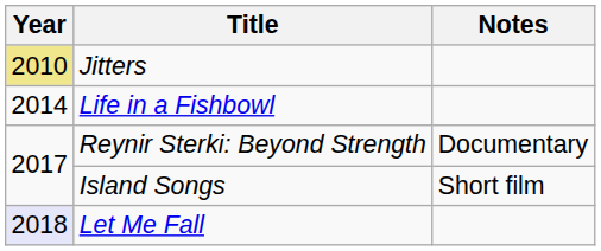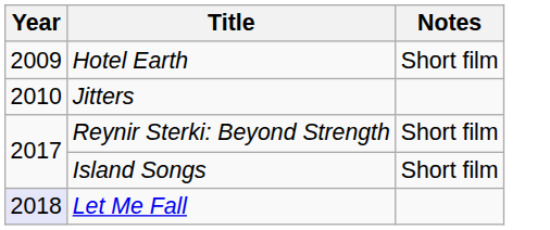+ row: 2009 | Hotel Earth | Short film
Jitters | Year: khaki background -> no background
- row: 2014 | Life in a Fishbowl
Reynir Sterki: Beyond Strength | Notes: Documentary -> Short film
